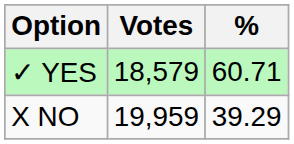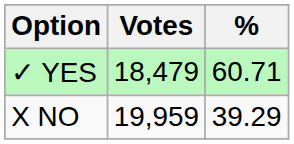✓ YES | Votes: 18,579 -> 18,479
